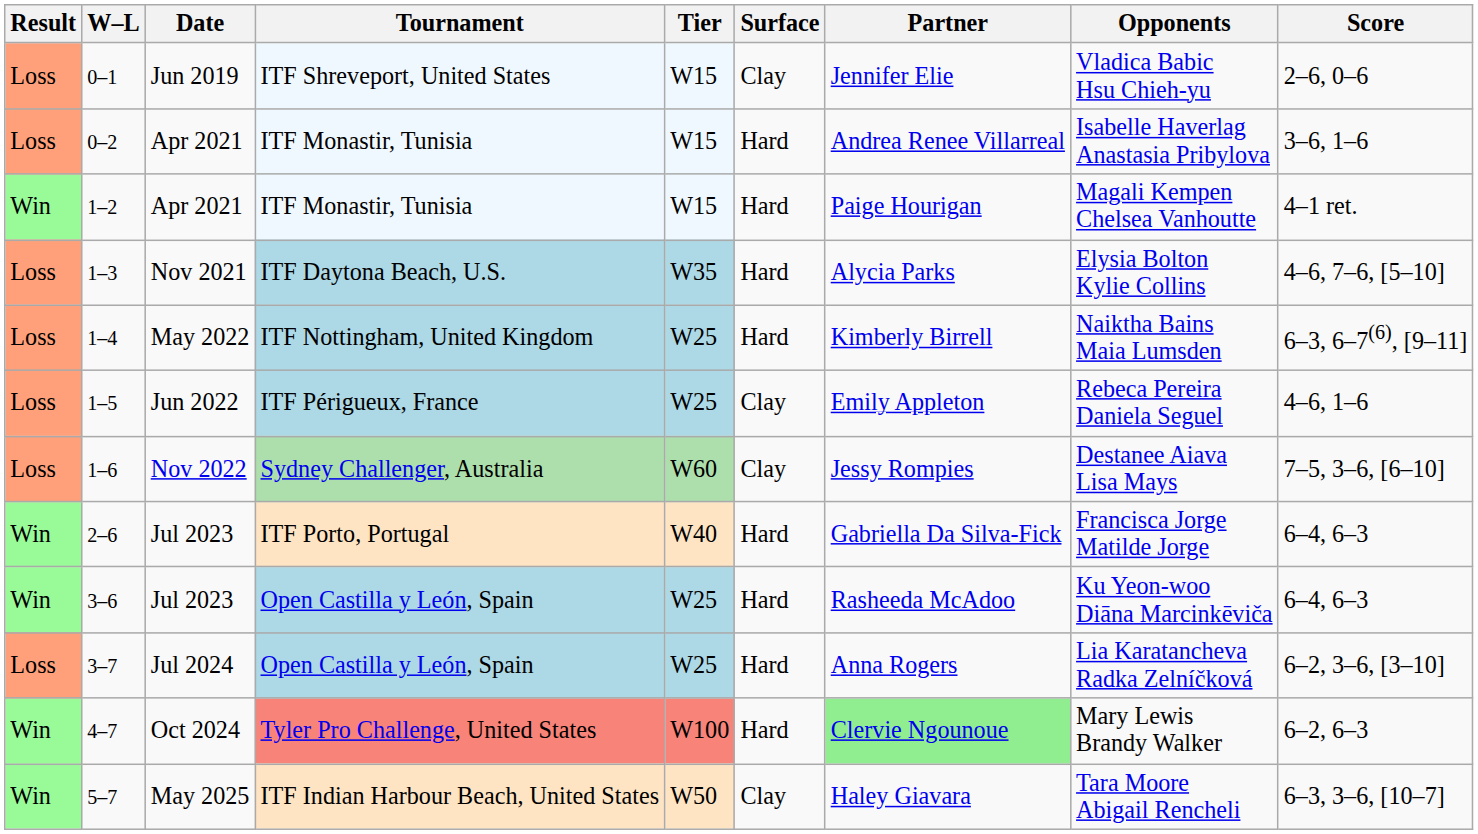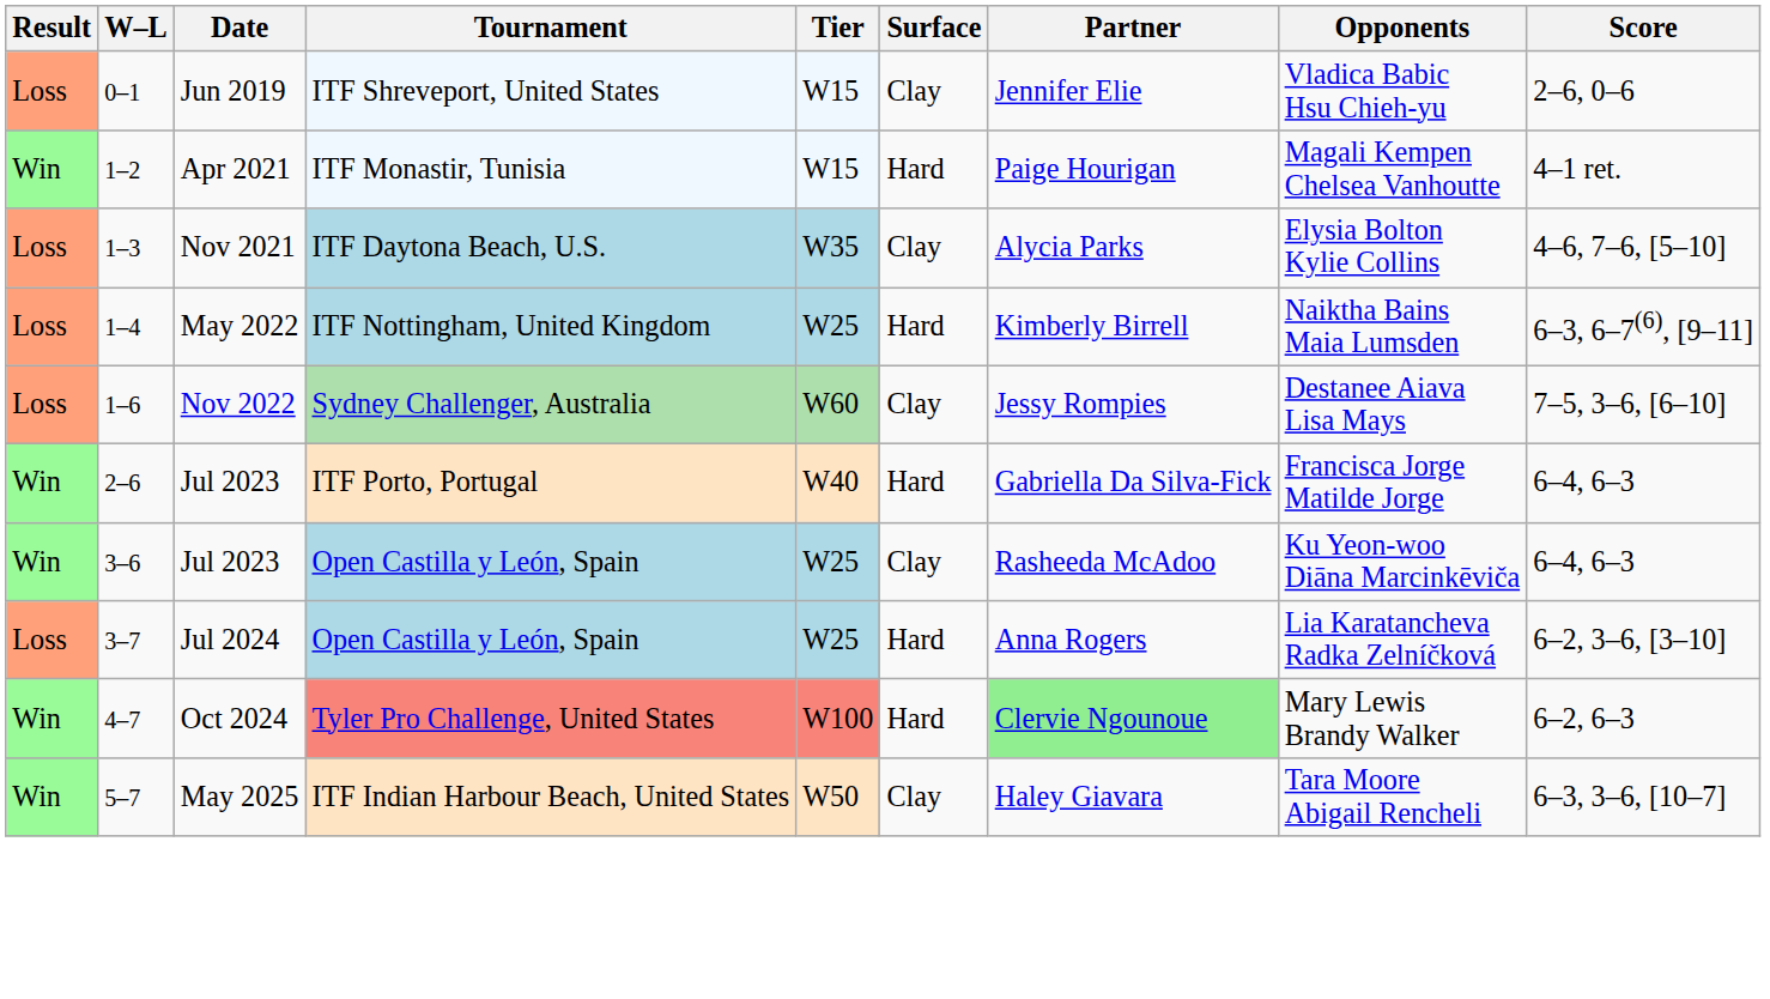- row: Loss | 0–2 | Apr 2021 | ITF Monastir, Tunisia | W15 | Hard | Andrea Renee Villarreal | Isabelle Haverlag Anastasia Pribylova | 3–6, 1–6
1–3 | Surface: Hard -> Clay
- row: Loss | 1–5 | Jun 2022 | ITF Périgueux, France | W25 | Clay | Emily Appleton | Rebeca Pereira Daniela Seguel | 4–6, 1–6
3–6 | Surface: Hard -> Clay
